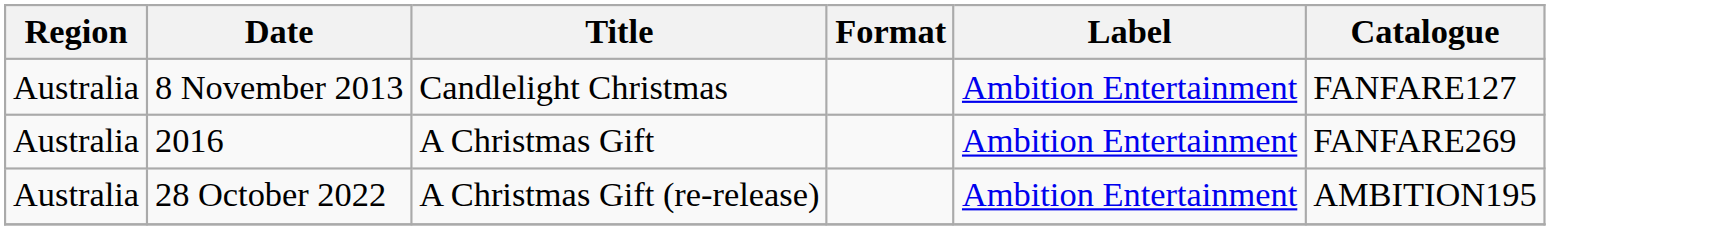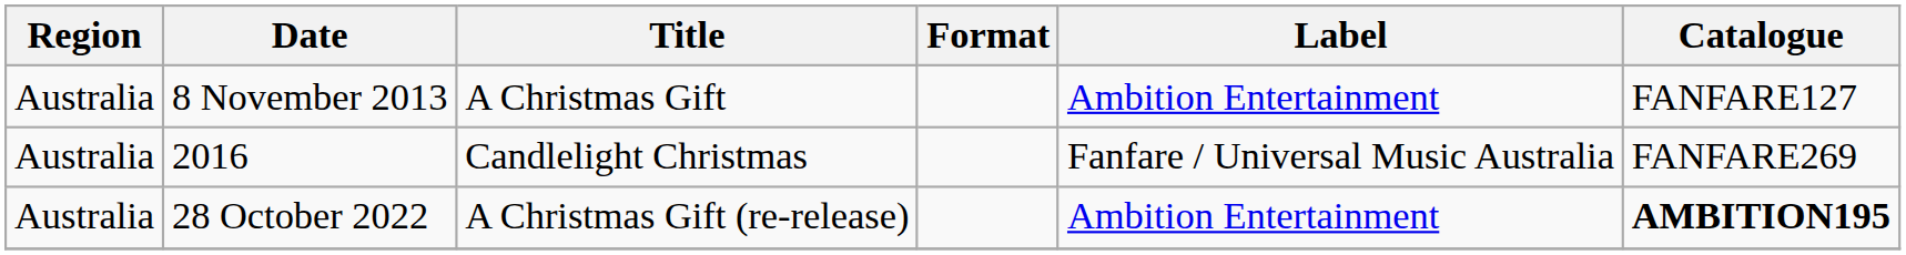8 November 2013 | Title: Candlelight Christmas -> A Christmas Gift
2016 | Title: A Christmas Gift -> Candlelight Christmas
2016 | Label: Ambition Entertainment -> Fanfare / Universal Music Australia
28 October 2022 | Catalogue: normal -> bold
